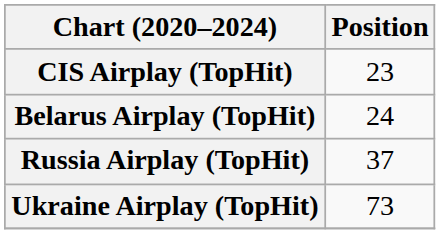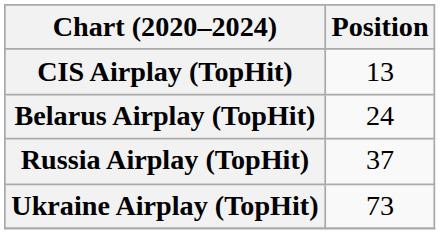CIS Airplay (TopHit) | Position: 23 -> 13
